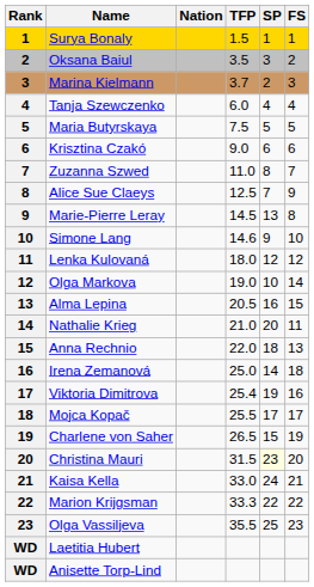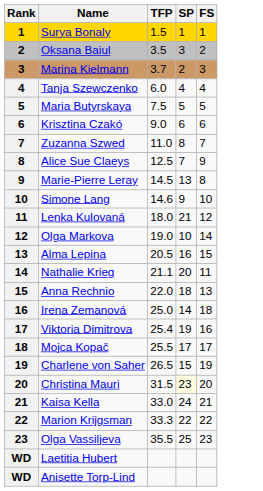- column: Nation
Lenka Kulovaná | SP: 12 -> 21
Nathalie Krieg | TFP: 21.0 -> 21.1
